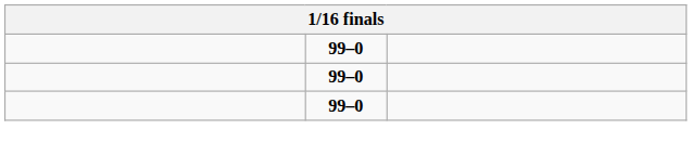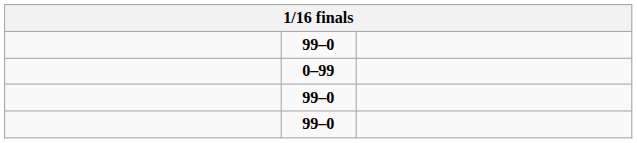+ row: 0–99
